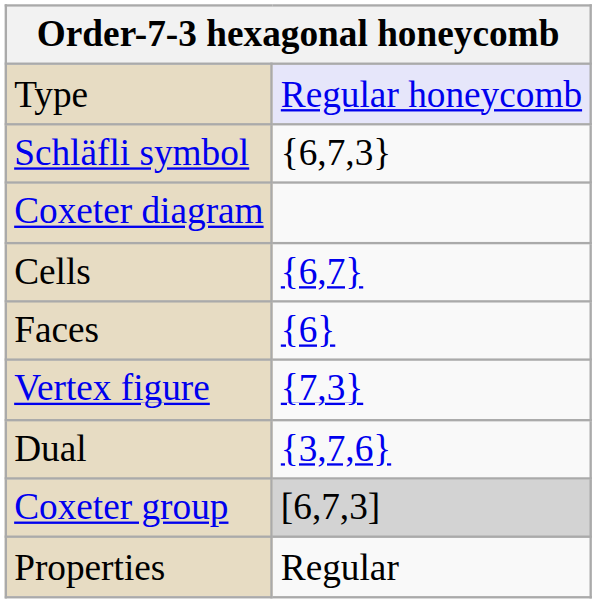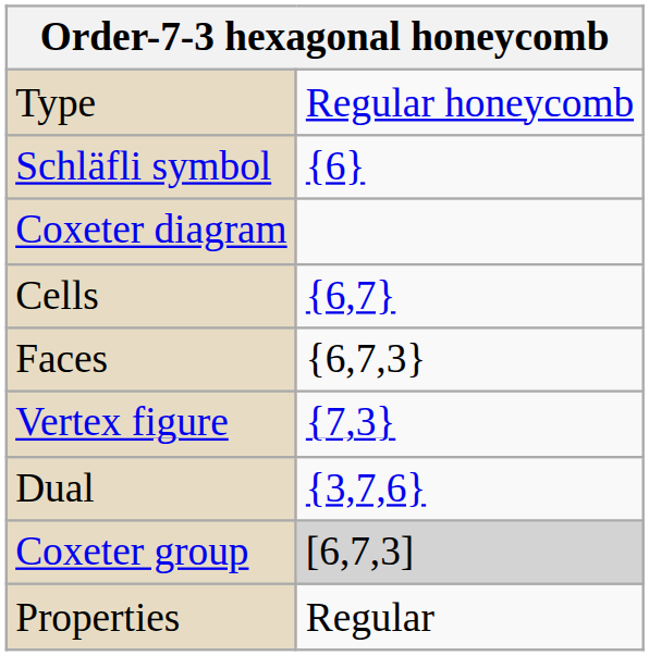Type | column 2: lavender background -> no background
Schläfli symbol | column 2: {6,7,3} -> {6}
Faces | column 2: {6} -> {6,7,3}
